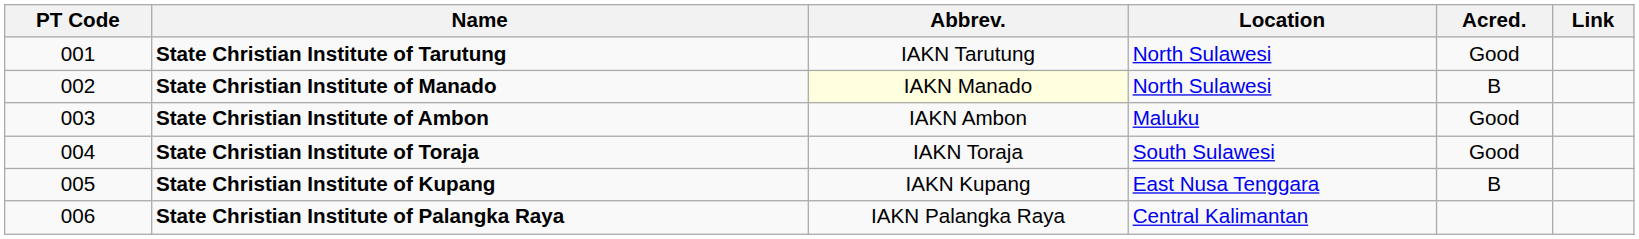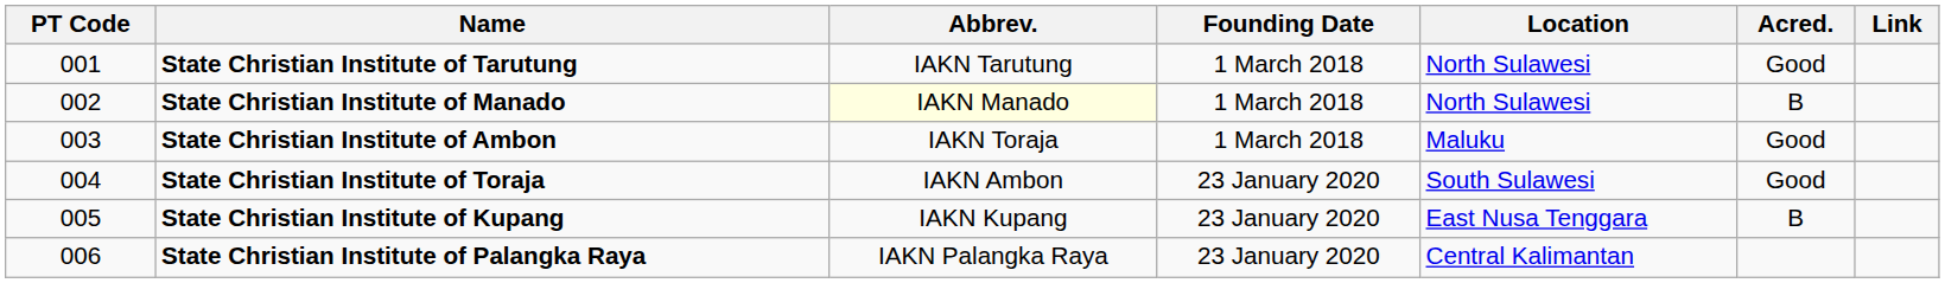+ column: Founding Date | 1 March 2018 | 1 March 2018 | 1 March 2018 | 23 January 2020 | 23 January 2020 | 23 January 2020
State Christian Institute of Ambon | Abbrev.: IAKN Ambon -> IAKN Toraja
State Christian Institute of Toraja | Abbrev.: IAKN Toraja -> IAKN Ambon
